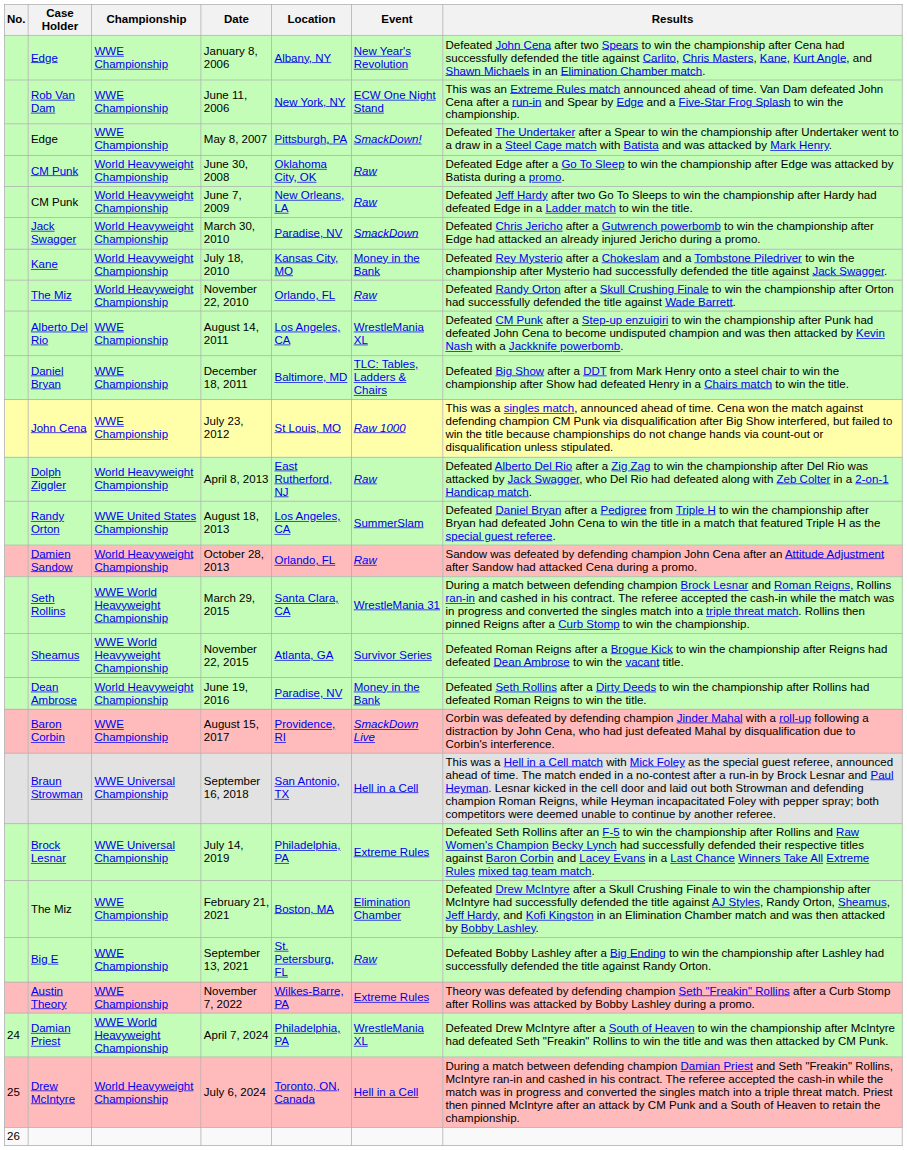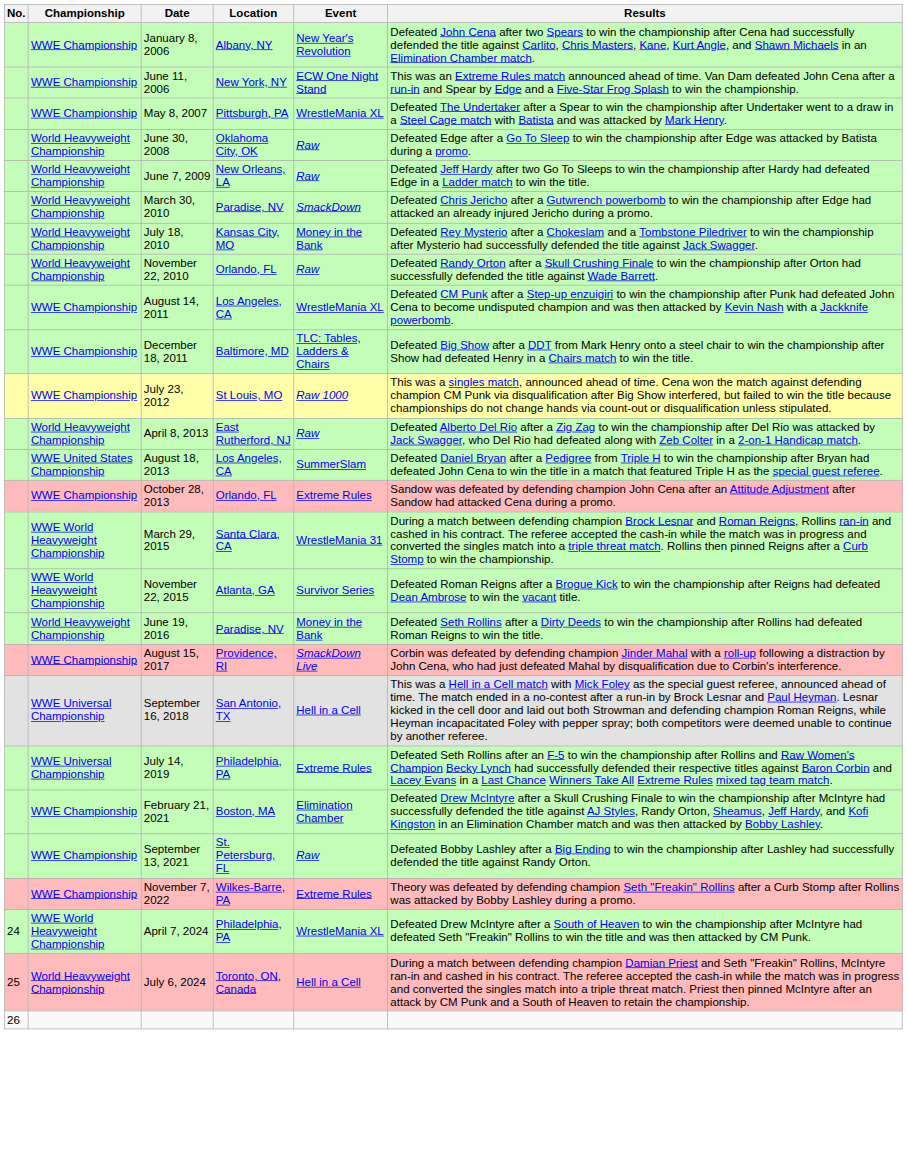- column: Case Holder | Edge | Rob Van Dam | Edge | CM Punk | CM Punk | Jack Swagger | Kane | The Miz | Alberto Del Rio | Daniel Bryan | John Cena | Dolph Ziggler | Randy Orton | Damien Sandow | Seth Rollins | Sheamus | Dean Ambrose | Baron Corbin | Braun Strowman | Brock Lesnar | The Miz | Big E | Austin Theory | Damian Priest | Drew McIntyre
May 8, 2007 | Event: SmackDown! -> WrestleMania XL
October 28, 2013 | Championship: World Heavyweight Championship -> WWE Championship
October 28, 2013 | Event: Raw -> Extreme Rules
